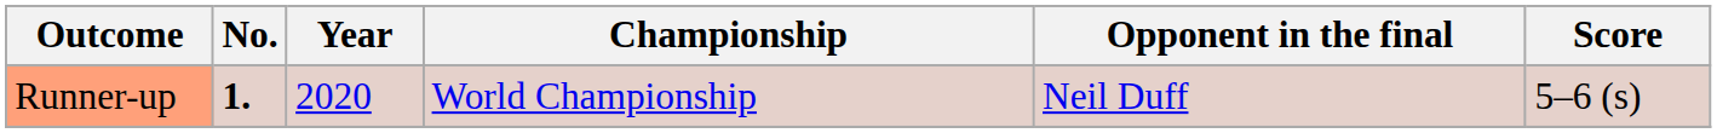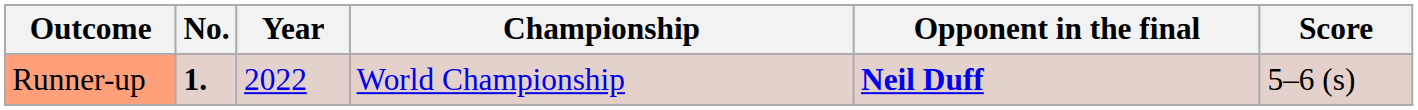Runner-up | Year: 2020 -> 2022
Runner-up | Opponent in the final: normal -> bold
